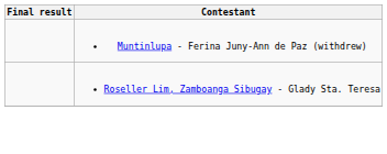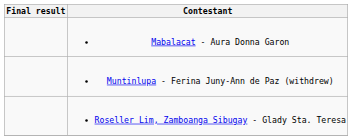+ row: Mabalacat - Aura Donna Garon
